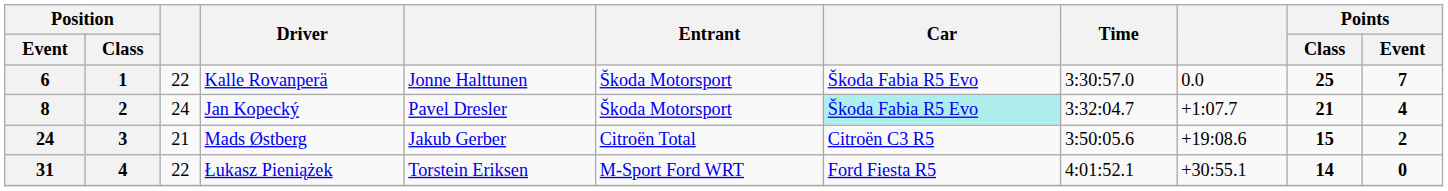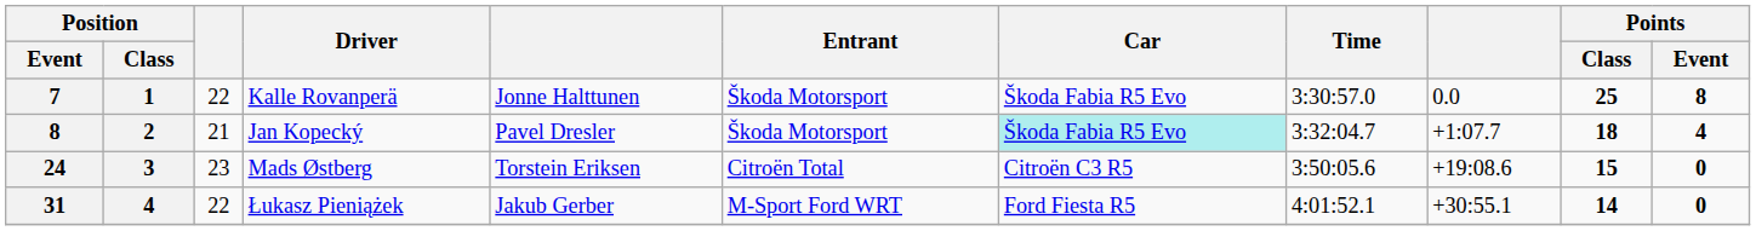Kalle Rovanperä | Position / Event: 6 -> 7
Kalle Rovanperä | Points / Event: 7 -> 8
Jan Kopecký | column 3: 24 -> 21
Jan Kopecký | Points / Class: 21 -> 18
Mads Østberg | column 3: 21 -> 23
Mads Østberg | column 5: Jakub Gerber -> Torstein Eriksen
Mads Østberg | Points / Event: 2 -> 0
Łukasz Pieniążek | column 5: Torstein Eriksen -> Jakub Gerber
